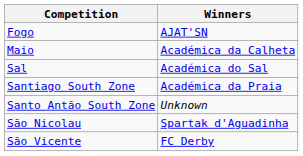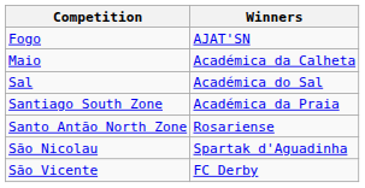+ row: Santo Antão North Zone | Rosariense
- row: Santo Antão South Zone | Unknown
